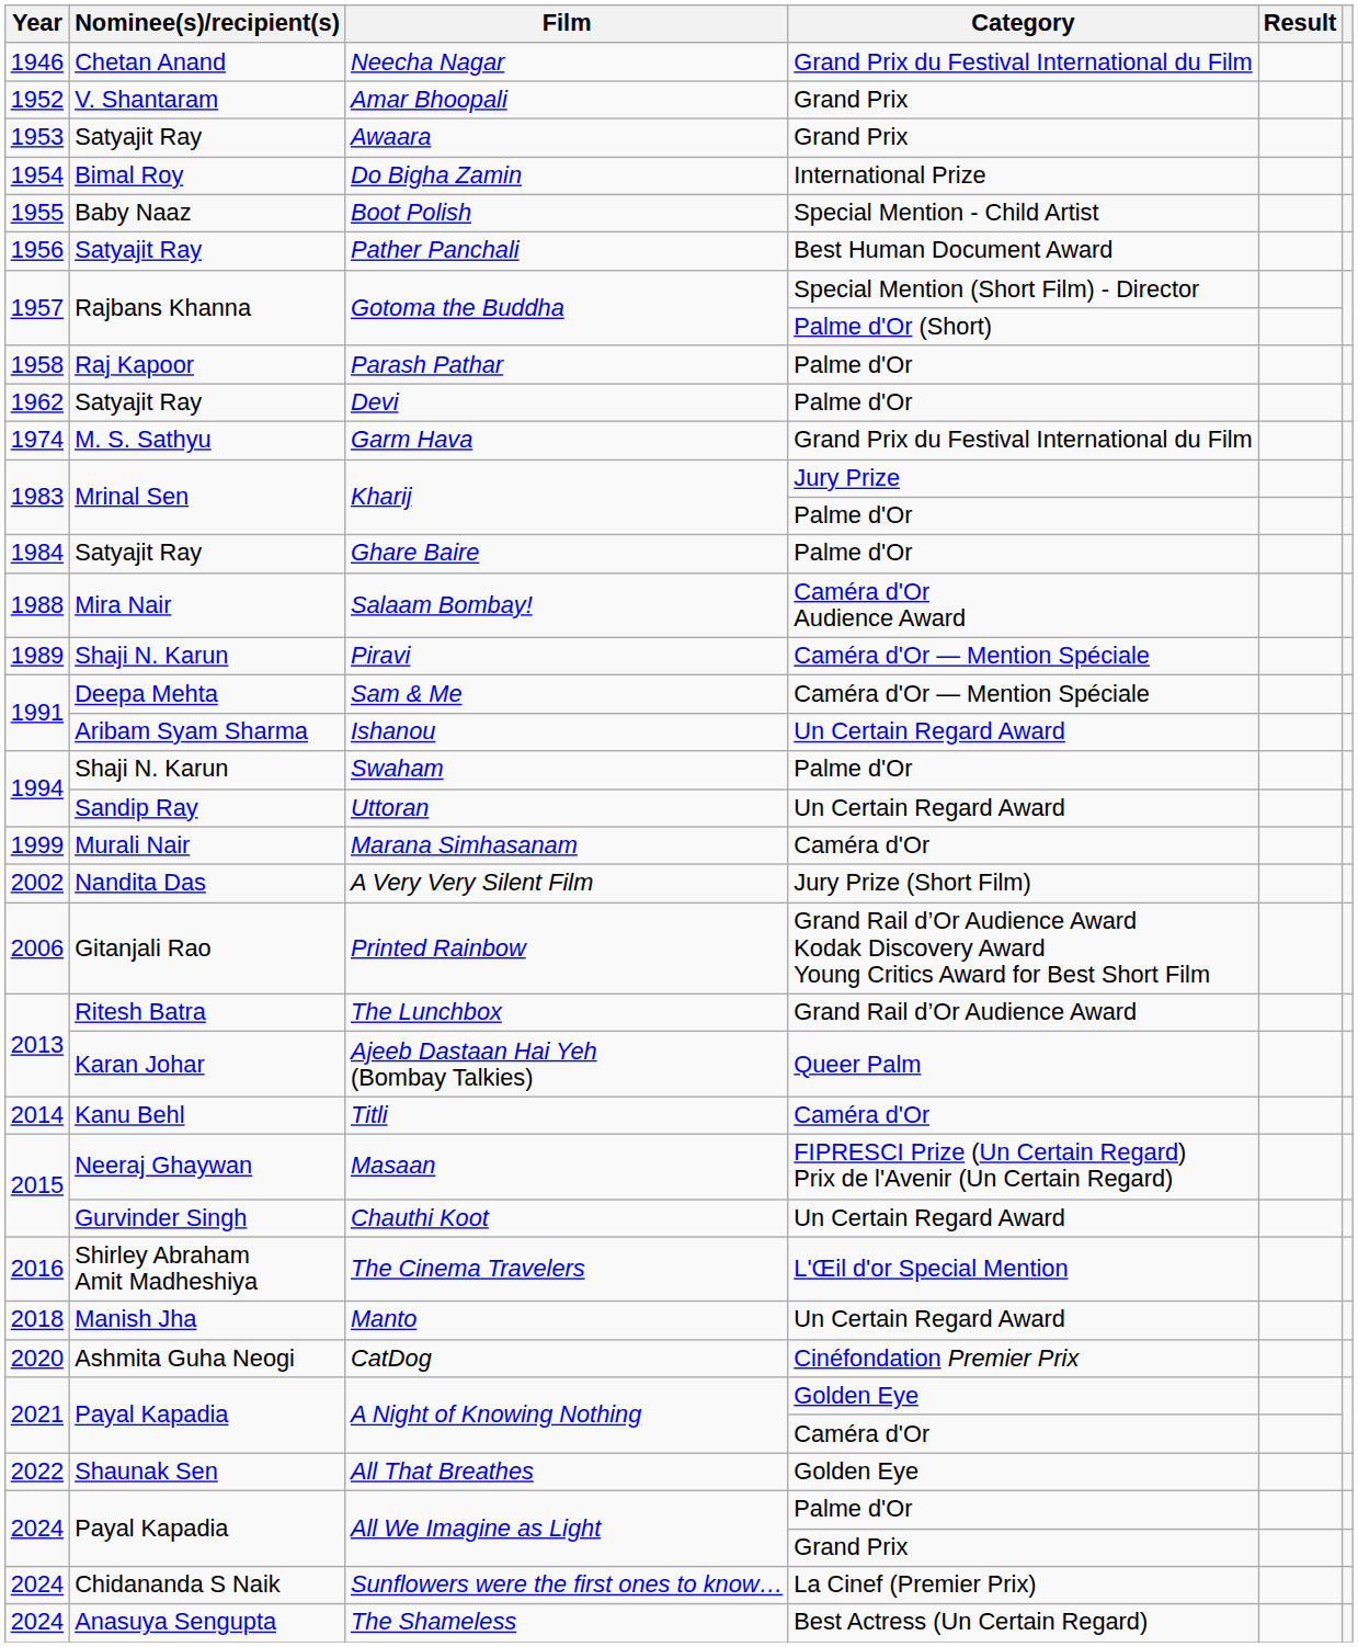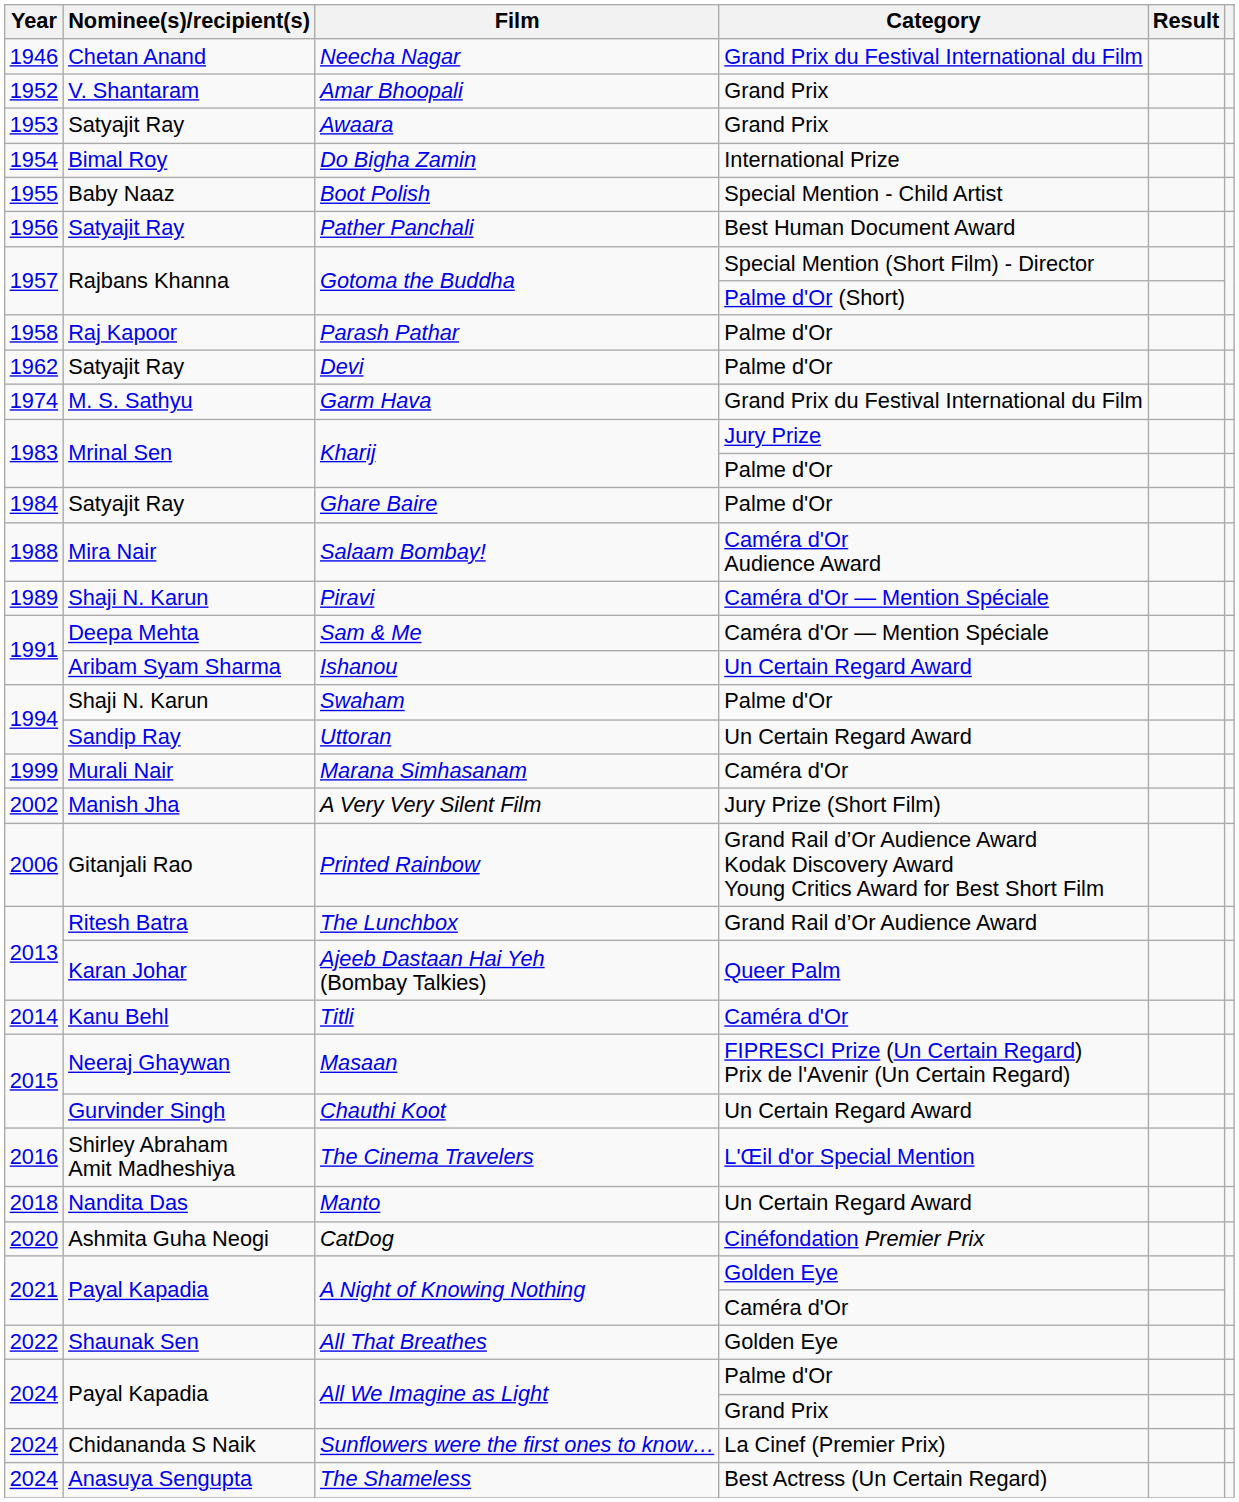A Very Very Silent Film | Nominee(s)/recipient(s): Nandita Das -> Manish Jha
Manto | Nominee(s)/recipient(s): Manish Jha -> Nandita Das
